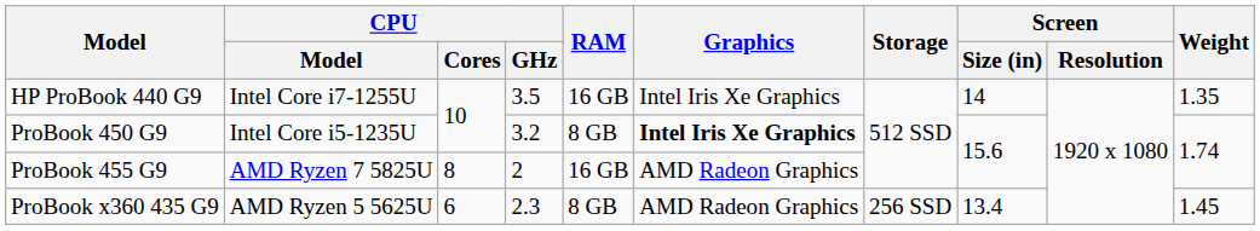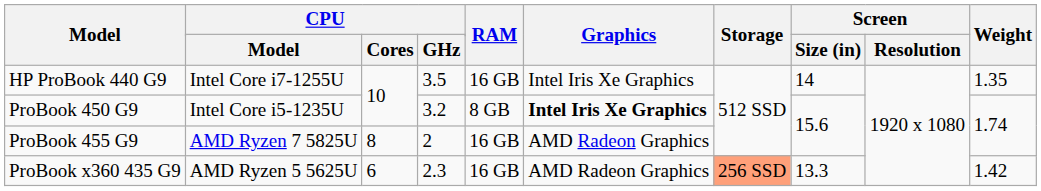ProBook x360 435 G9 | RAM: 8 GB -> 16 GB
ProBook x360 435 G9 | Storage: no background -> lightsalmon background
ProBook x360 435 G9 | Screen / Size (in): 13.4 -> 13.3
ProBook x360 435 G9 | Weight: 1.45 -> 1.42
